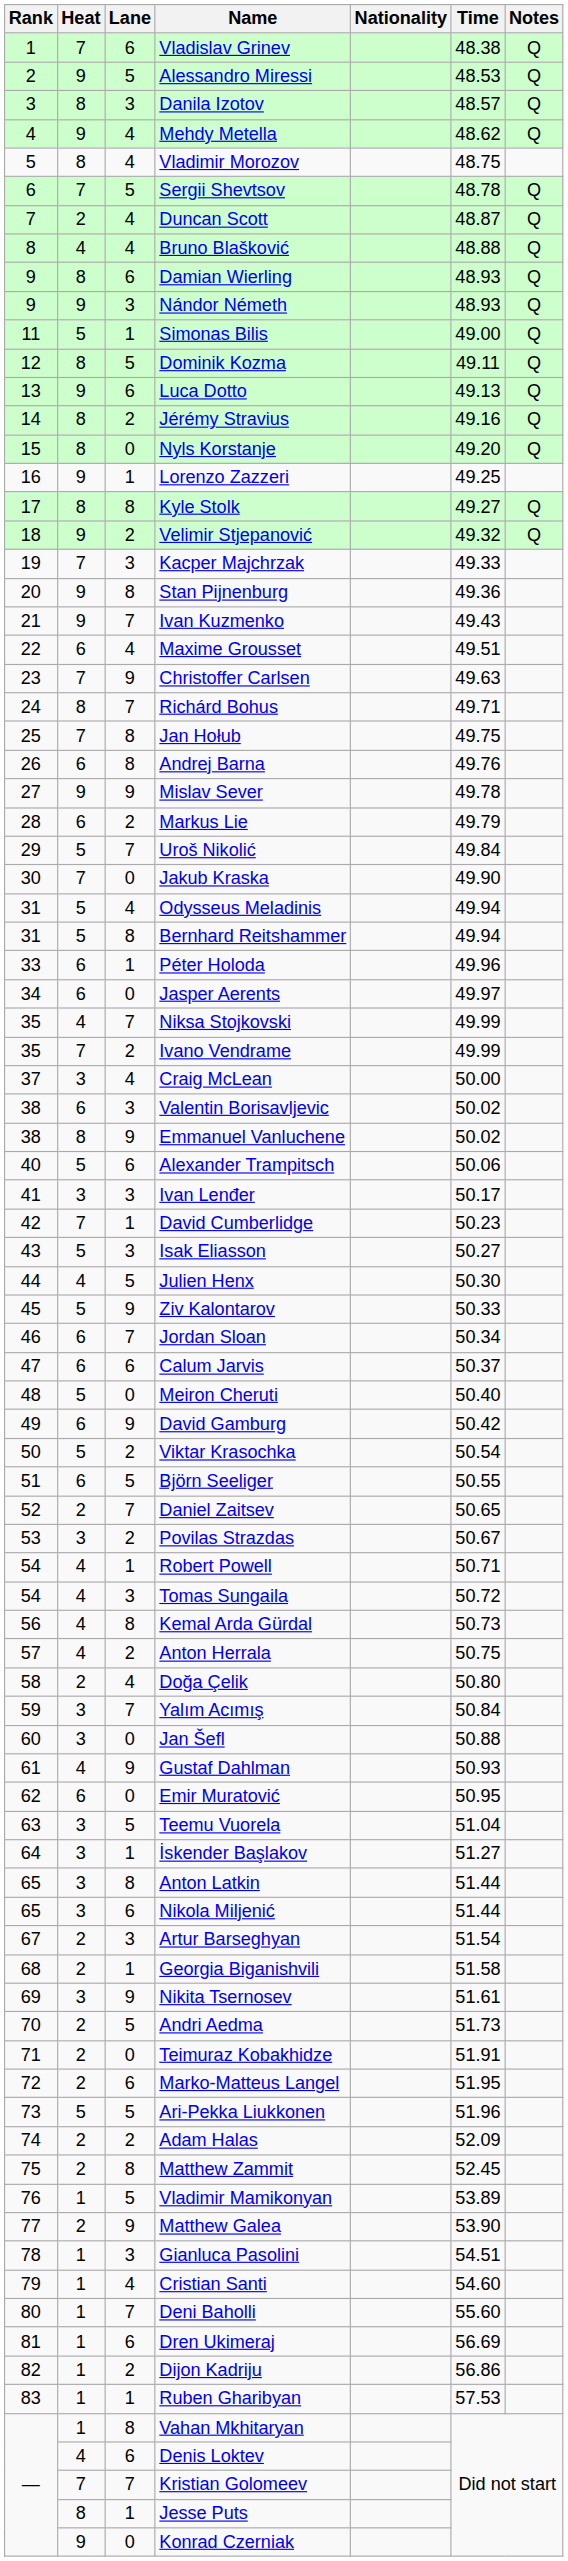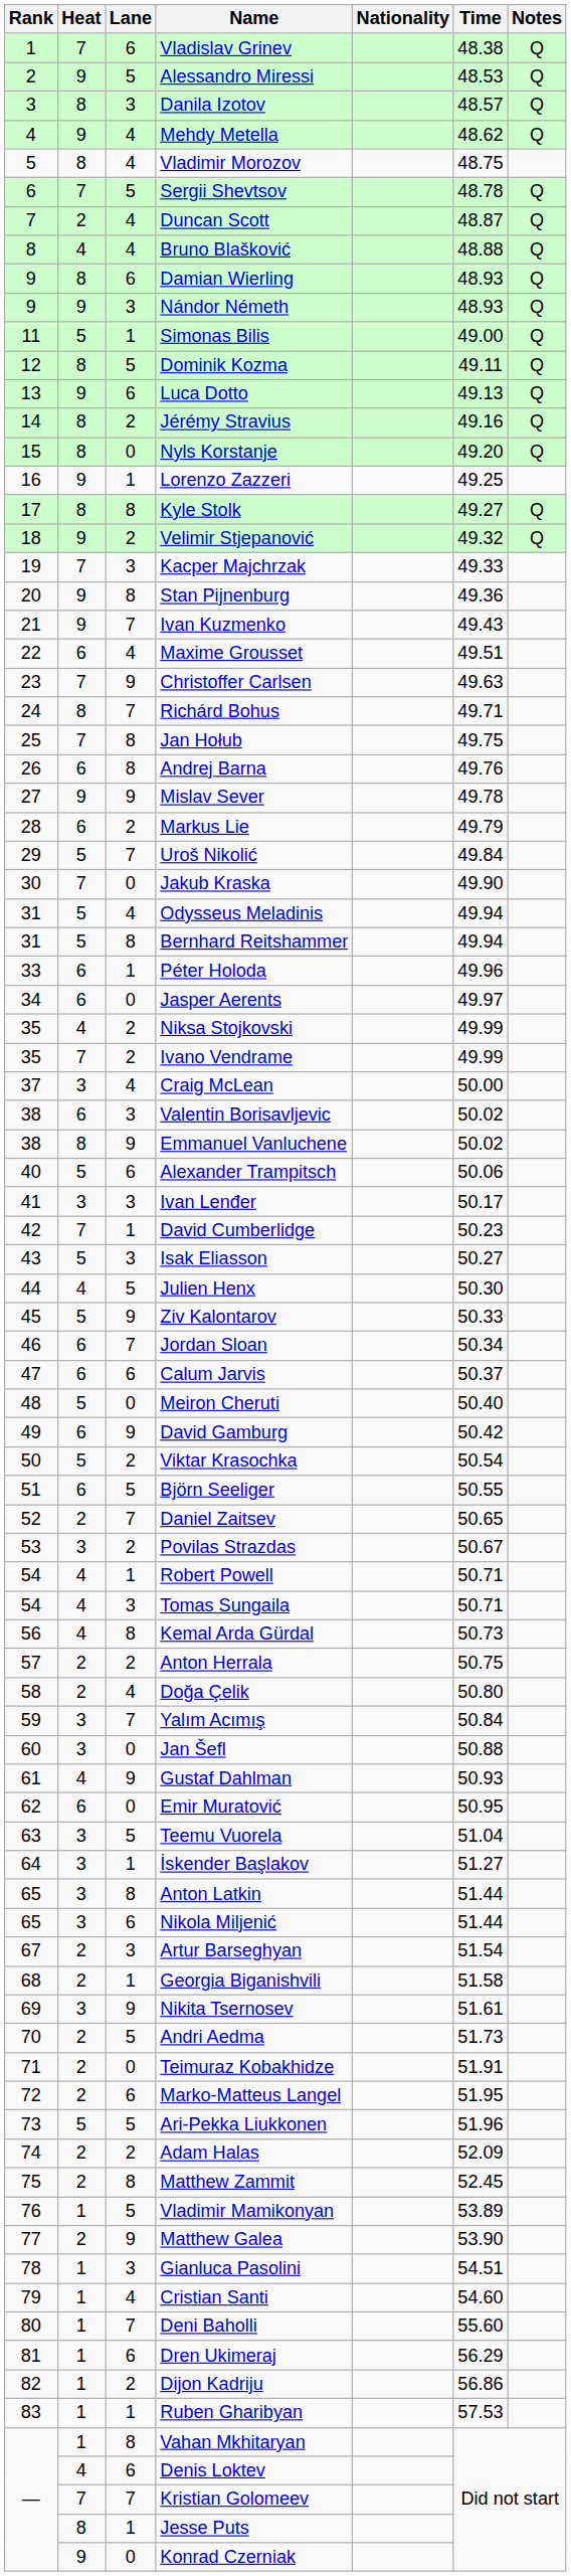Niksa Stojkovski | Lane: 7 -> 2
Tomas Sungaila | Time: 50.72 -> 50.71
Anton Herrala | Heat: 4 -> 2
Dren Ukimeraj | Time: 56.69 -> 56.29
